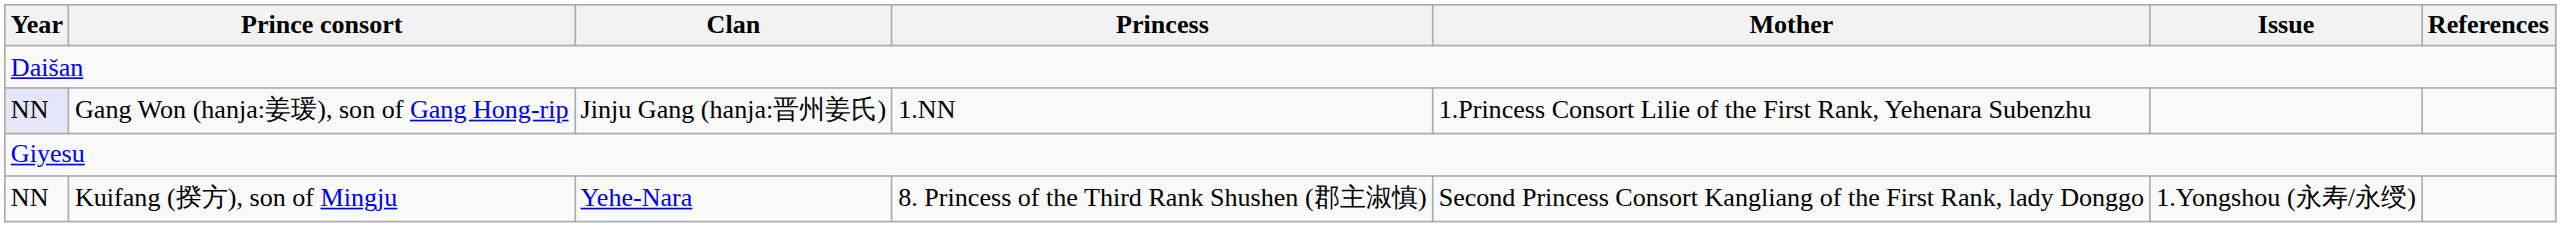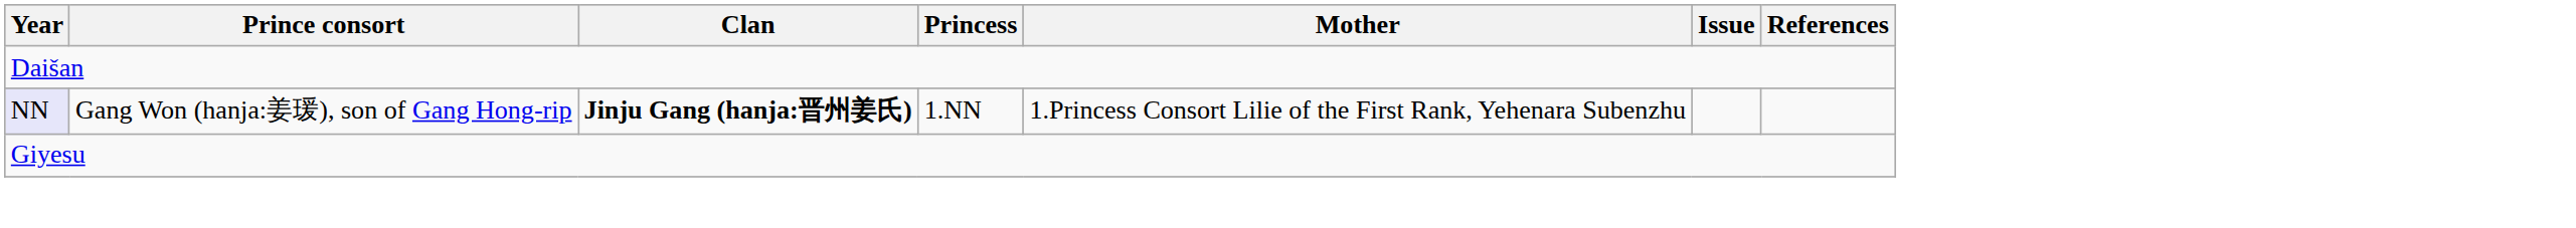Gang Won (hanja:姜瑗), son of Gang Hong-rip | Clan: normal -> bold
- row: NN | Kuifang (揆方), son of Mingju | Yehe-Nara | 8. Princess of the Third Rank Shushen (郡主淑慎) | Second Princess Consort Kangliang of the First Rank, lady Donggo | 1.Yongshou (永寿/永绶)
